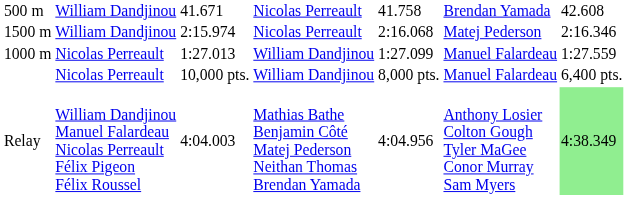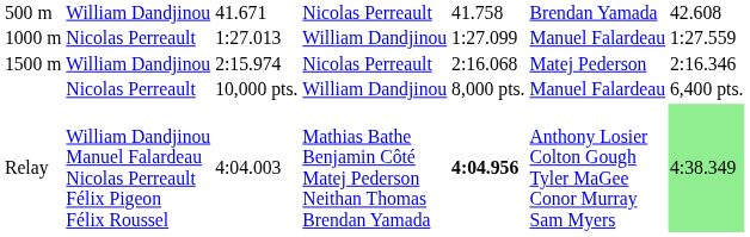rows swapped: 1000 m <-> 1500 m
Relay | column 5: normal -> bold
